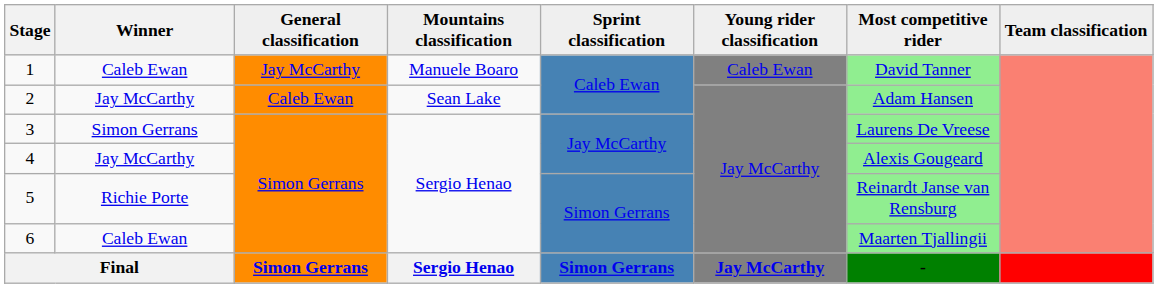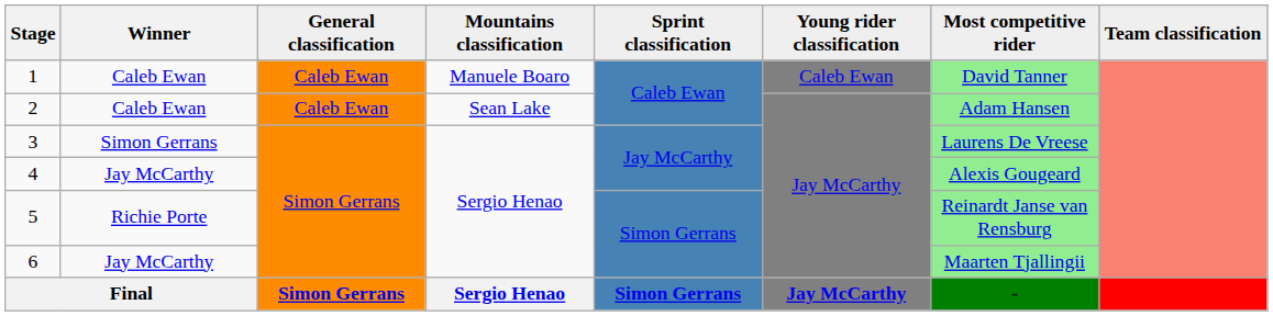1 | General classification: Jay McCarthy -> Caleb Ewan
2 | Winner: Jay McCarthy -> Caleb Ewan
6 | Winner: Caleb Ewan -> Jay McCarthy
